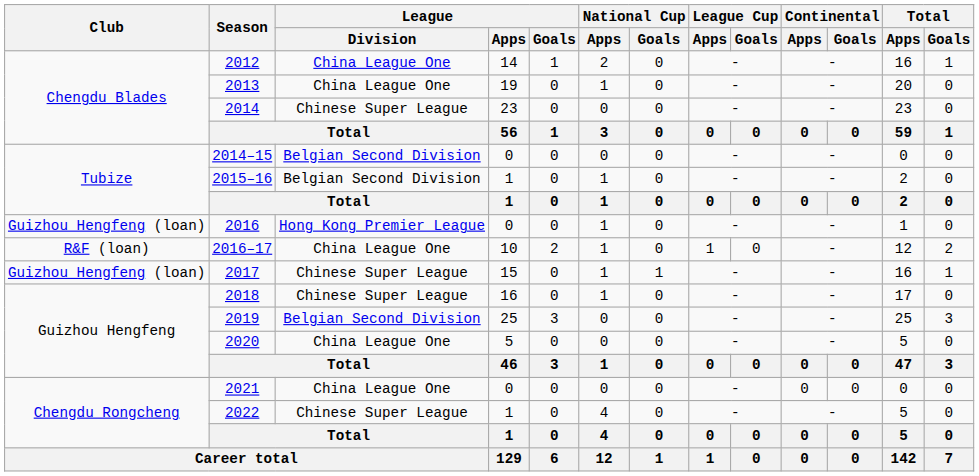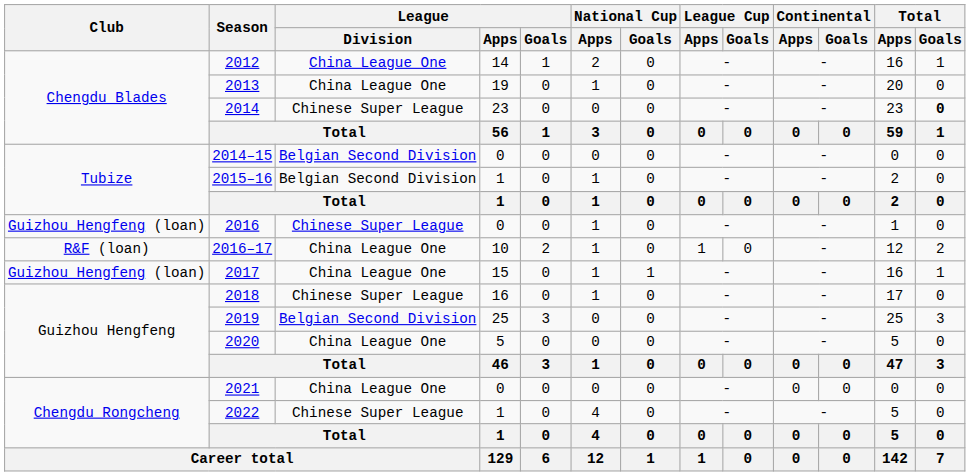2014 | Total / Goals: normal -> bold
2016 | League / Division: Hong Kong Premier League -> Chinese Super League
2017 | League / Division: Chinese Super League -> China League One
